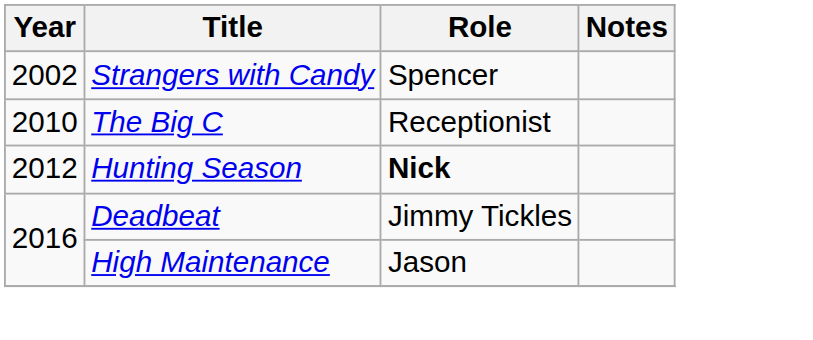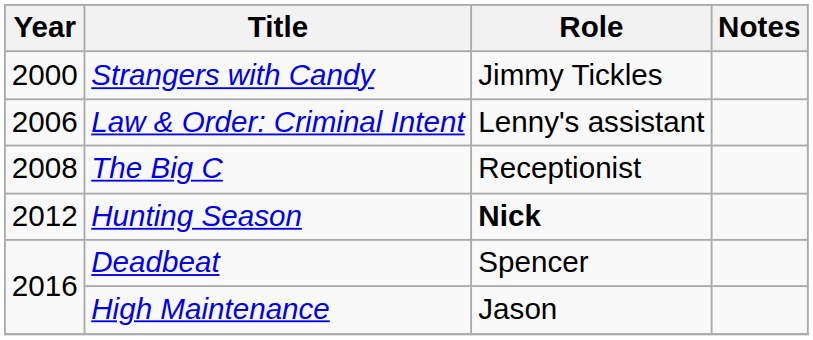Strangers with Candy | Year: 2002 -> 2000
Strangers with Candy | Role: Spencer -> Jimmy Tickles
+ row: 2006 | Law & Order: Criminal Intent | Lenny's assistant
The Big C | Year: 2010 -> 2008
Deadbeat | Role: Jimmy Tickles -> Spencer
